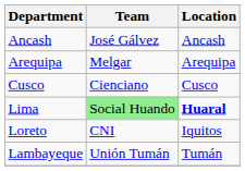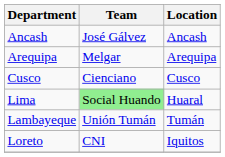Lima | Location: bold -> normal
rows swapped: Lambayeque <-> Loreto
